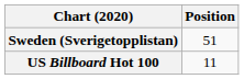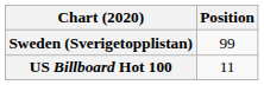Sweden (Sverigetopplistan) | Position: 51 -> 99
